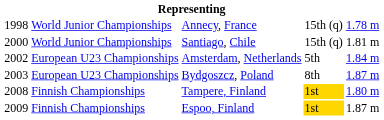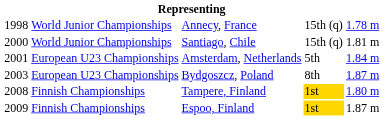Amsterdam, Netherlands | column 1: 2002 -> 2001
